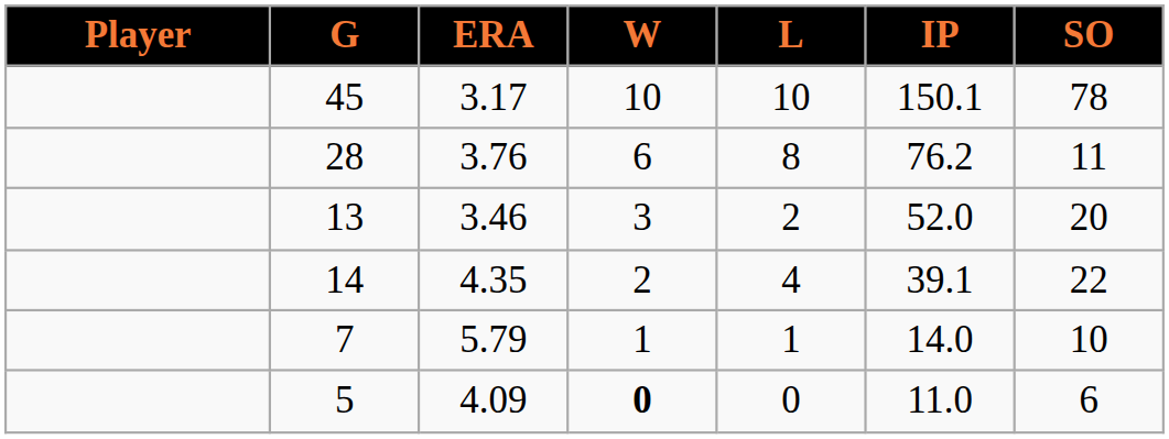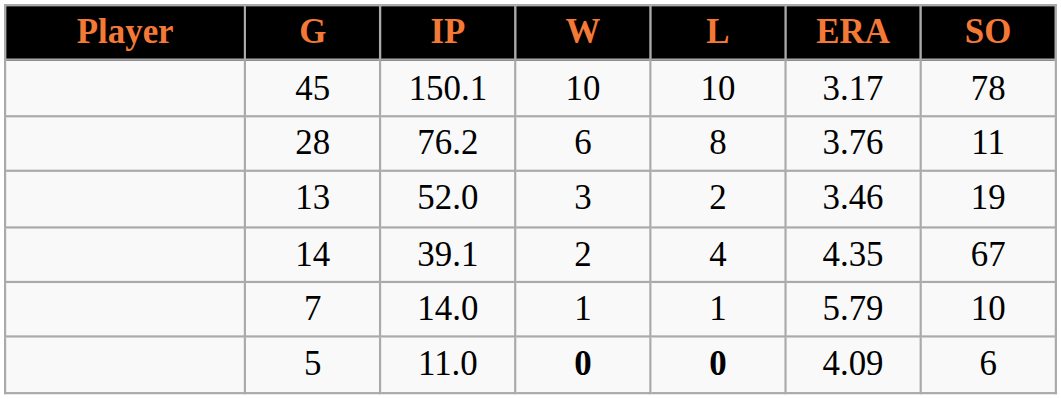columns swapped: IP <-> ERA
13 | SO: 20 -> 19
14 | SO: 22 -> 67
5 | L: normal -> bold
